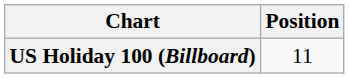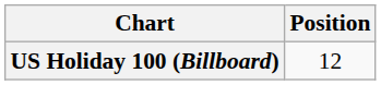US Holiday 100 (Billboard) | Position: 11 -> 12
